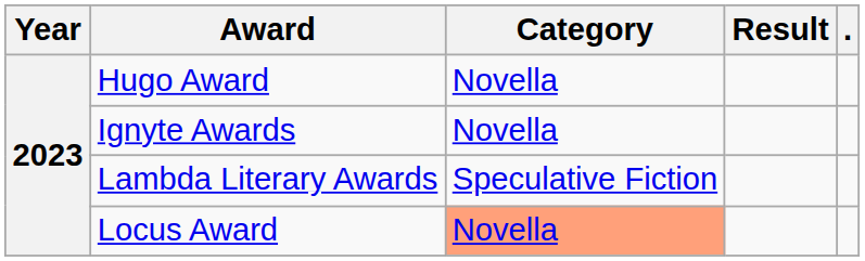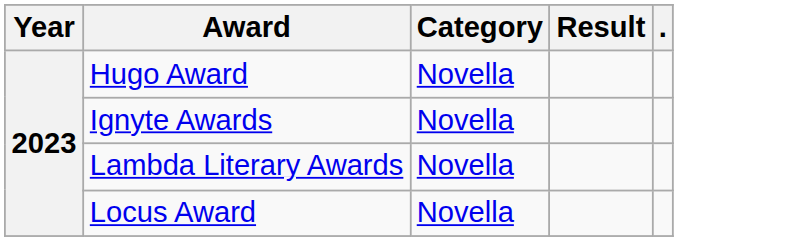Lambda Literary Awards | Category: Speculative Fiction -> Novella
Locus Award | Category: lightsalmon background -> no background
